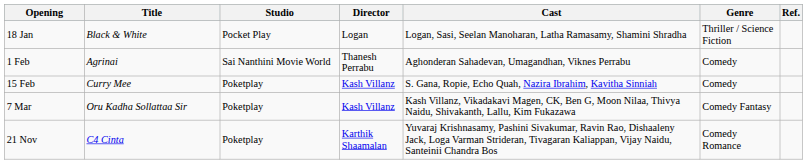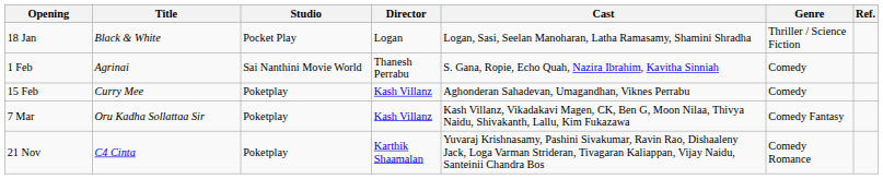1 Feb | Cast: Aghonderan Sahadevan, Umagandhan, Viknes Perrabu -> S. Gana, Ropie, Echo Quah, Nazira Ibrahim, Kavitha Sinniah
15 Feb | Cast: S. Gana, Ropie, Echo Quah, Nazira Ibrahim, Kavitha Sinniah -> Aghonderan Sahadevan, Umagandhan, Viknes Perrabu
